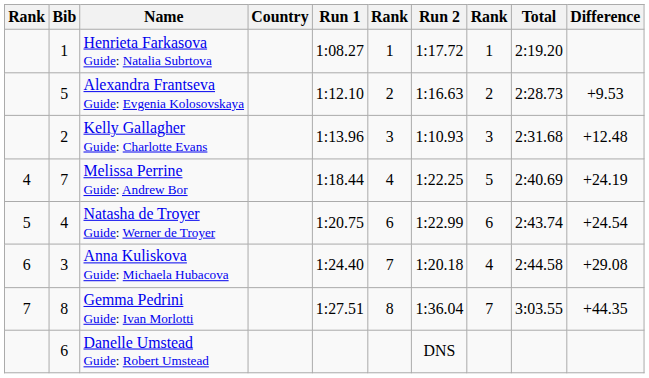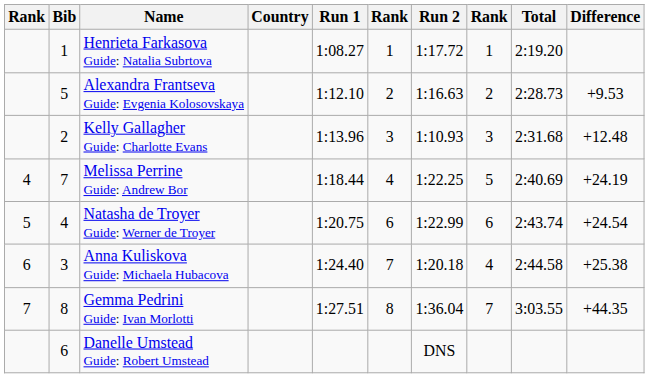Anna Kuliskova Guide: Michaela Hubacova | Difference: +29.08 -> +25.38
